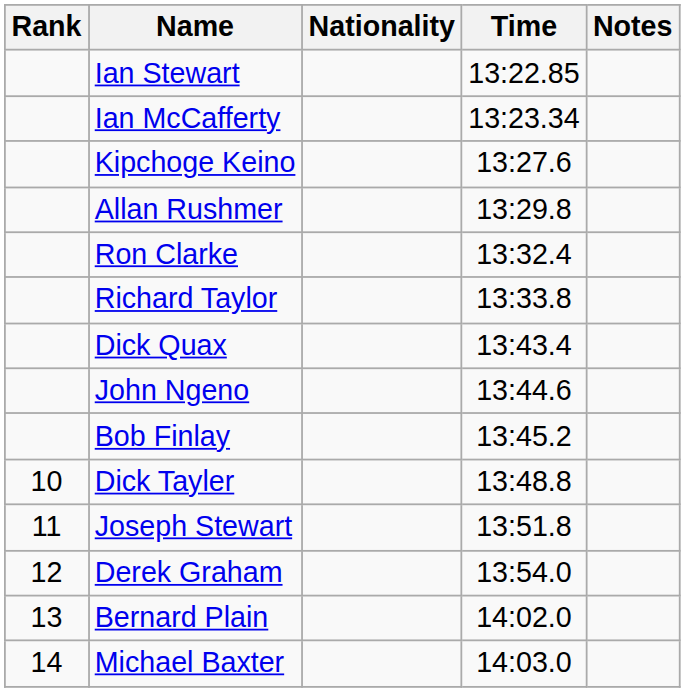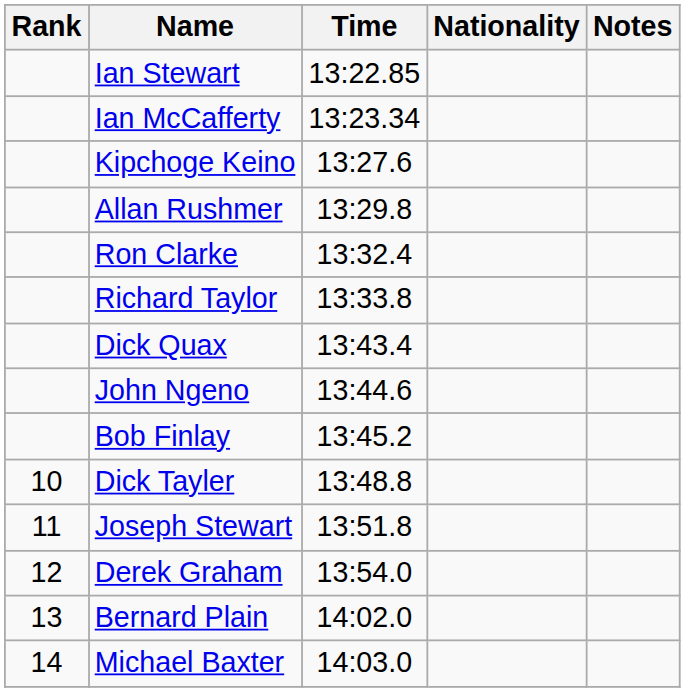columns swapped: Nationality <-> Time
